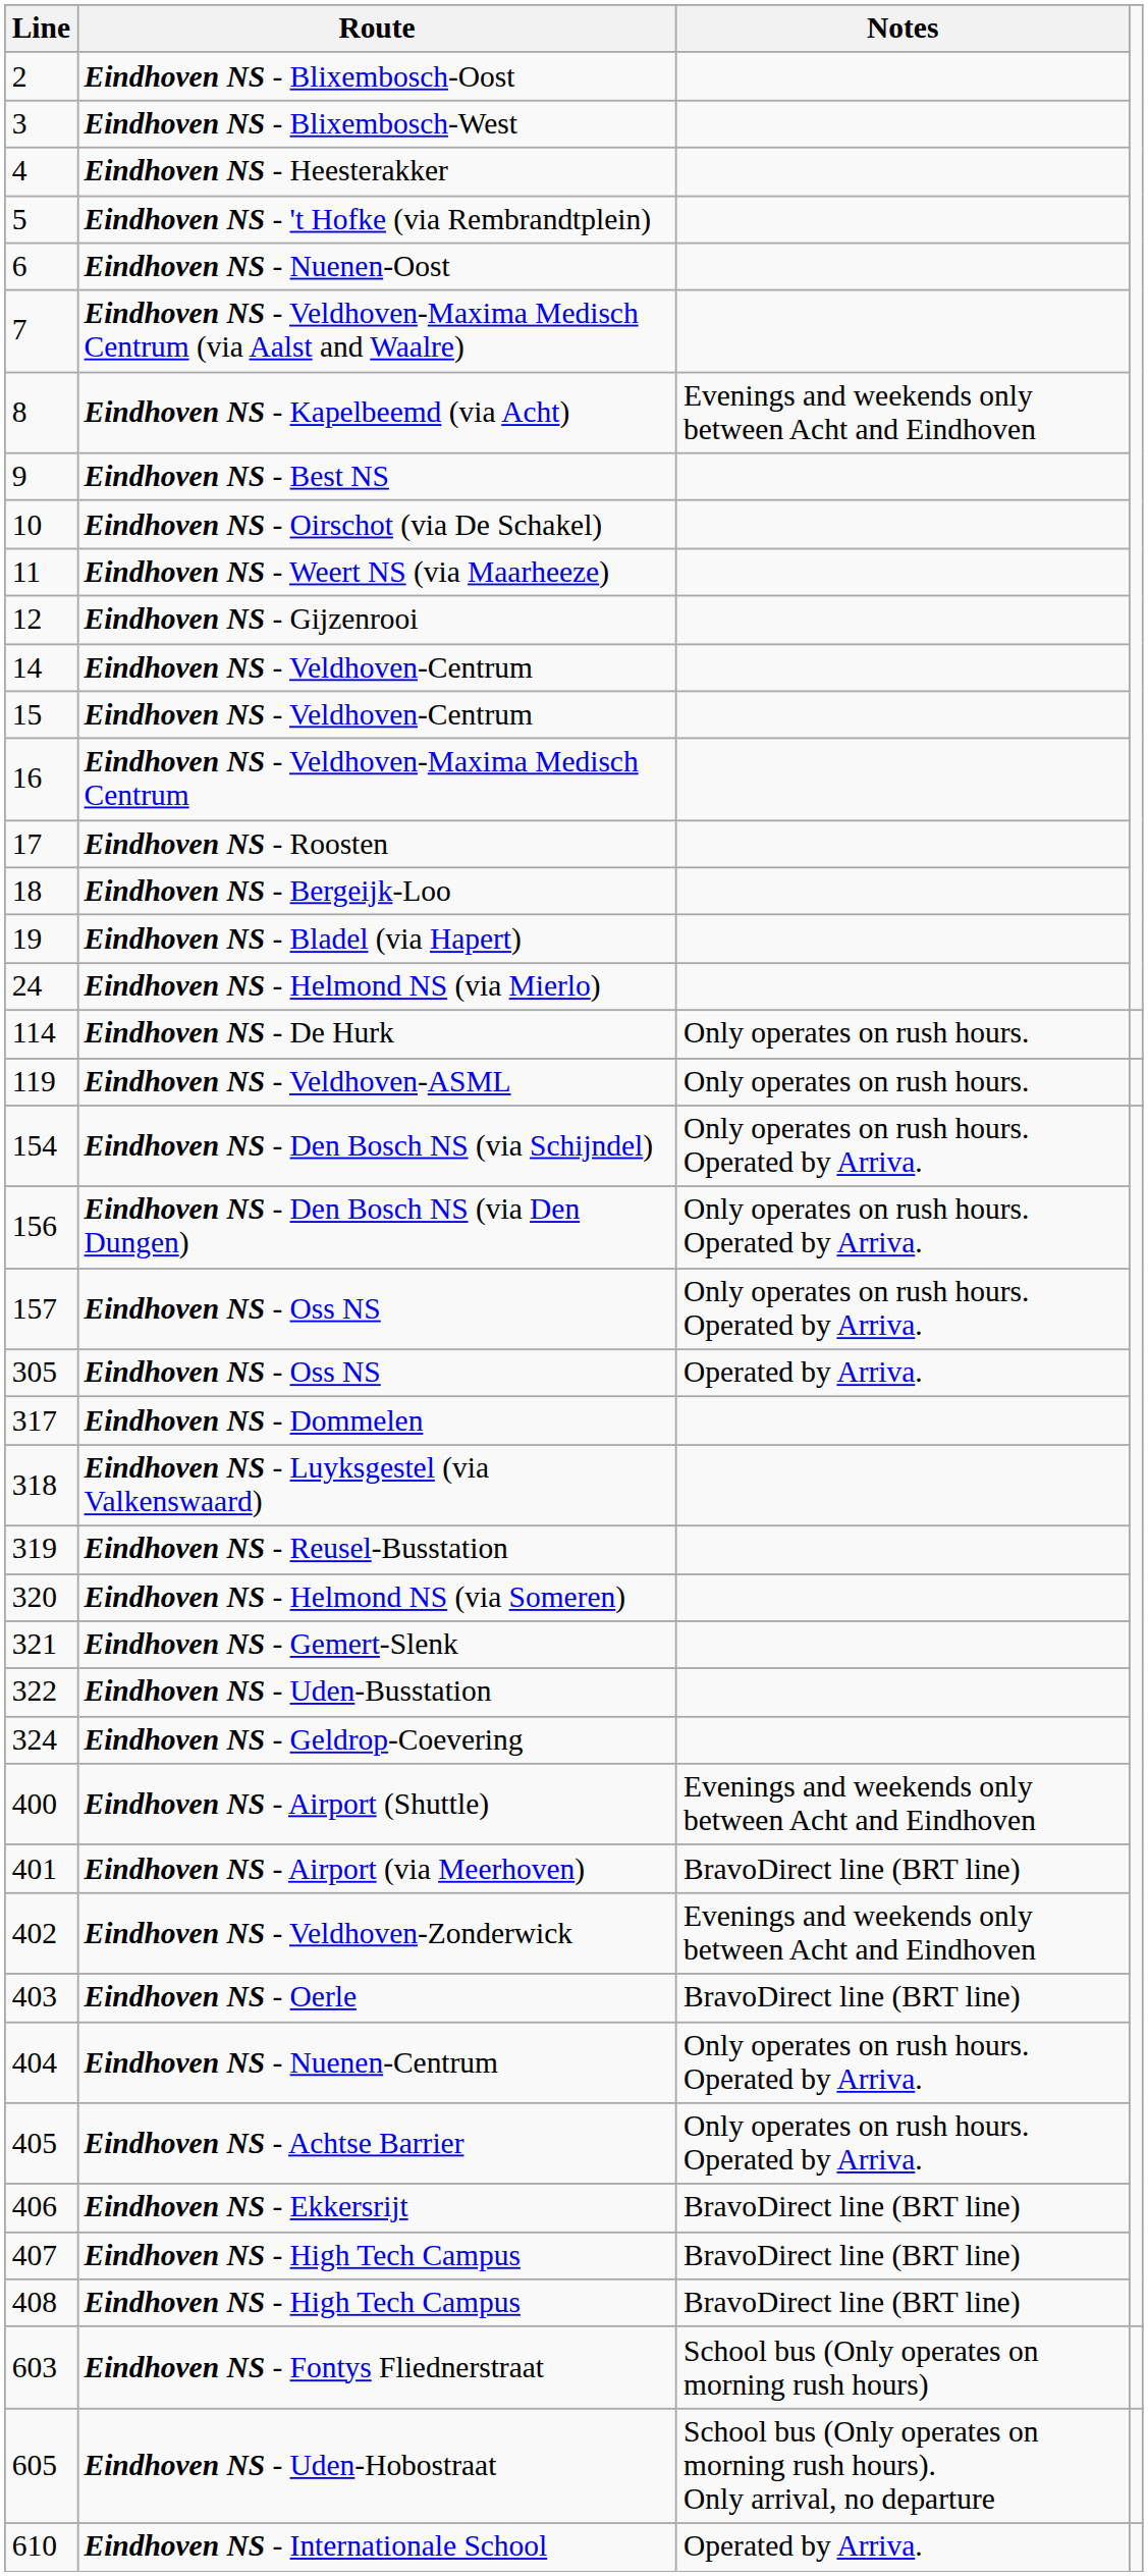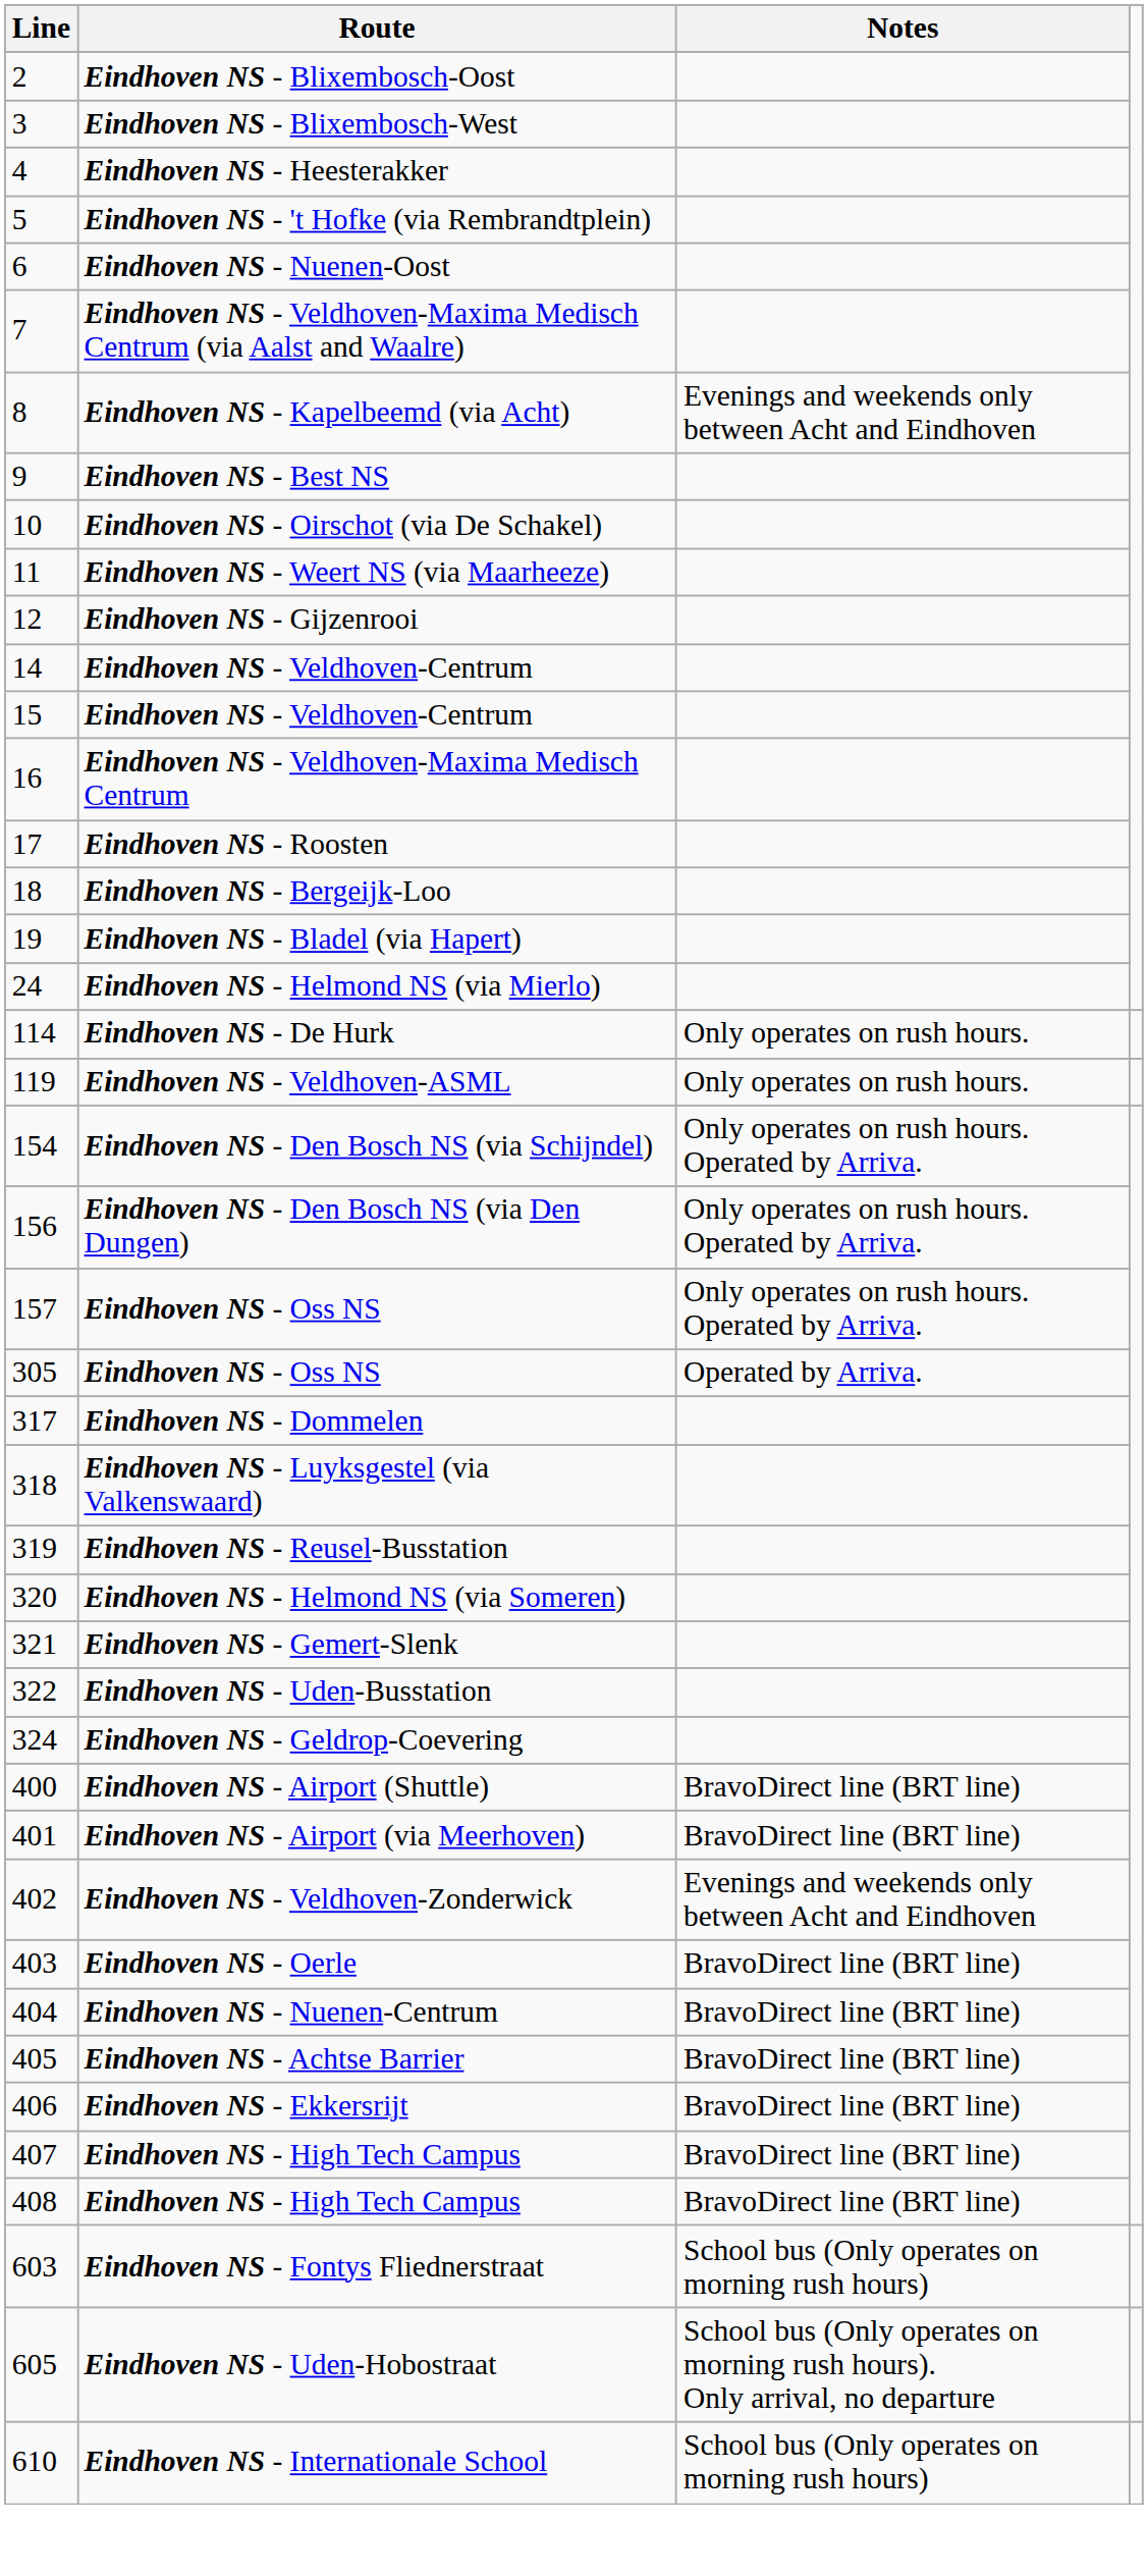Eindhoven NS - Airport (Shuttle) | Notes: Evenings and weekends only between Acht and Eindhoven -> BravoDirect line (BRT line)
Eindhoven NS - Nuenen-Centrum | Notes: Only operates on rush hours. Operated by Arriva. -> BravoDirect line (BRT line)
Eindhoven NS - Achtse Barrier | Notes: Only operates on rush hours. Operated by Arriva. -> BravoDirect line (BRT line)
Eindhoven NS - Internationale School | Notes: Operated by Arriva. -> School bus (Only operates on morning rush hours)
